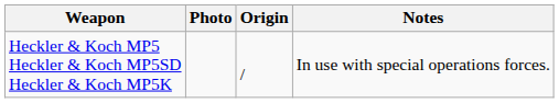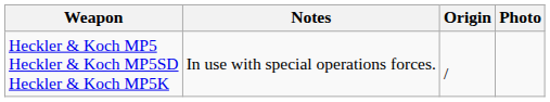columns swapped: Photo <-> Notes
